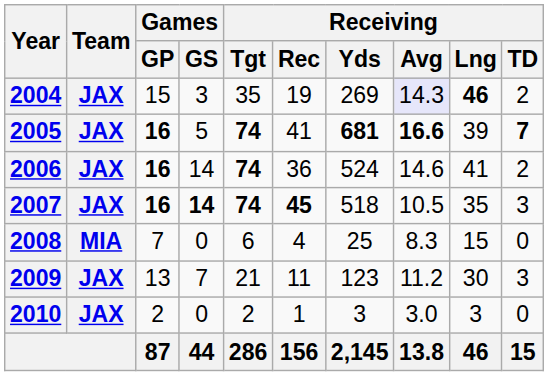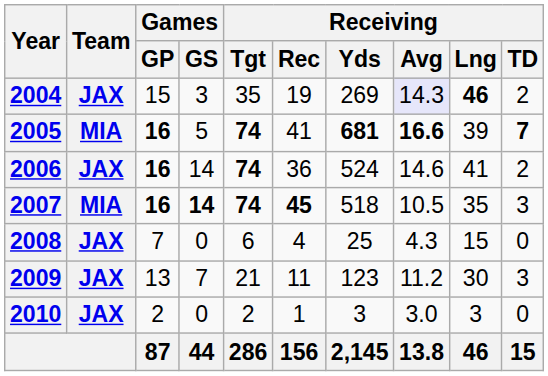2005 | Team: JAX -> MIA
2007 | Team: JAX -> MIA
2008 | Team: MIA -> JAX
2008 | Receiving / Avg: 8.3 -> 4.3
